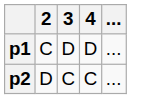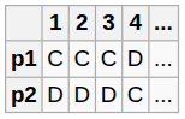+ column: 1 | C | D
p1 | 3: D -> C
p2 | 3: C -> D
